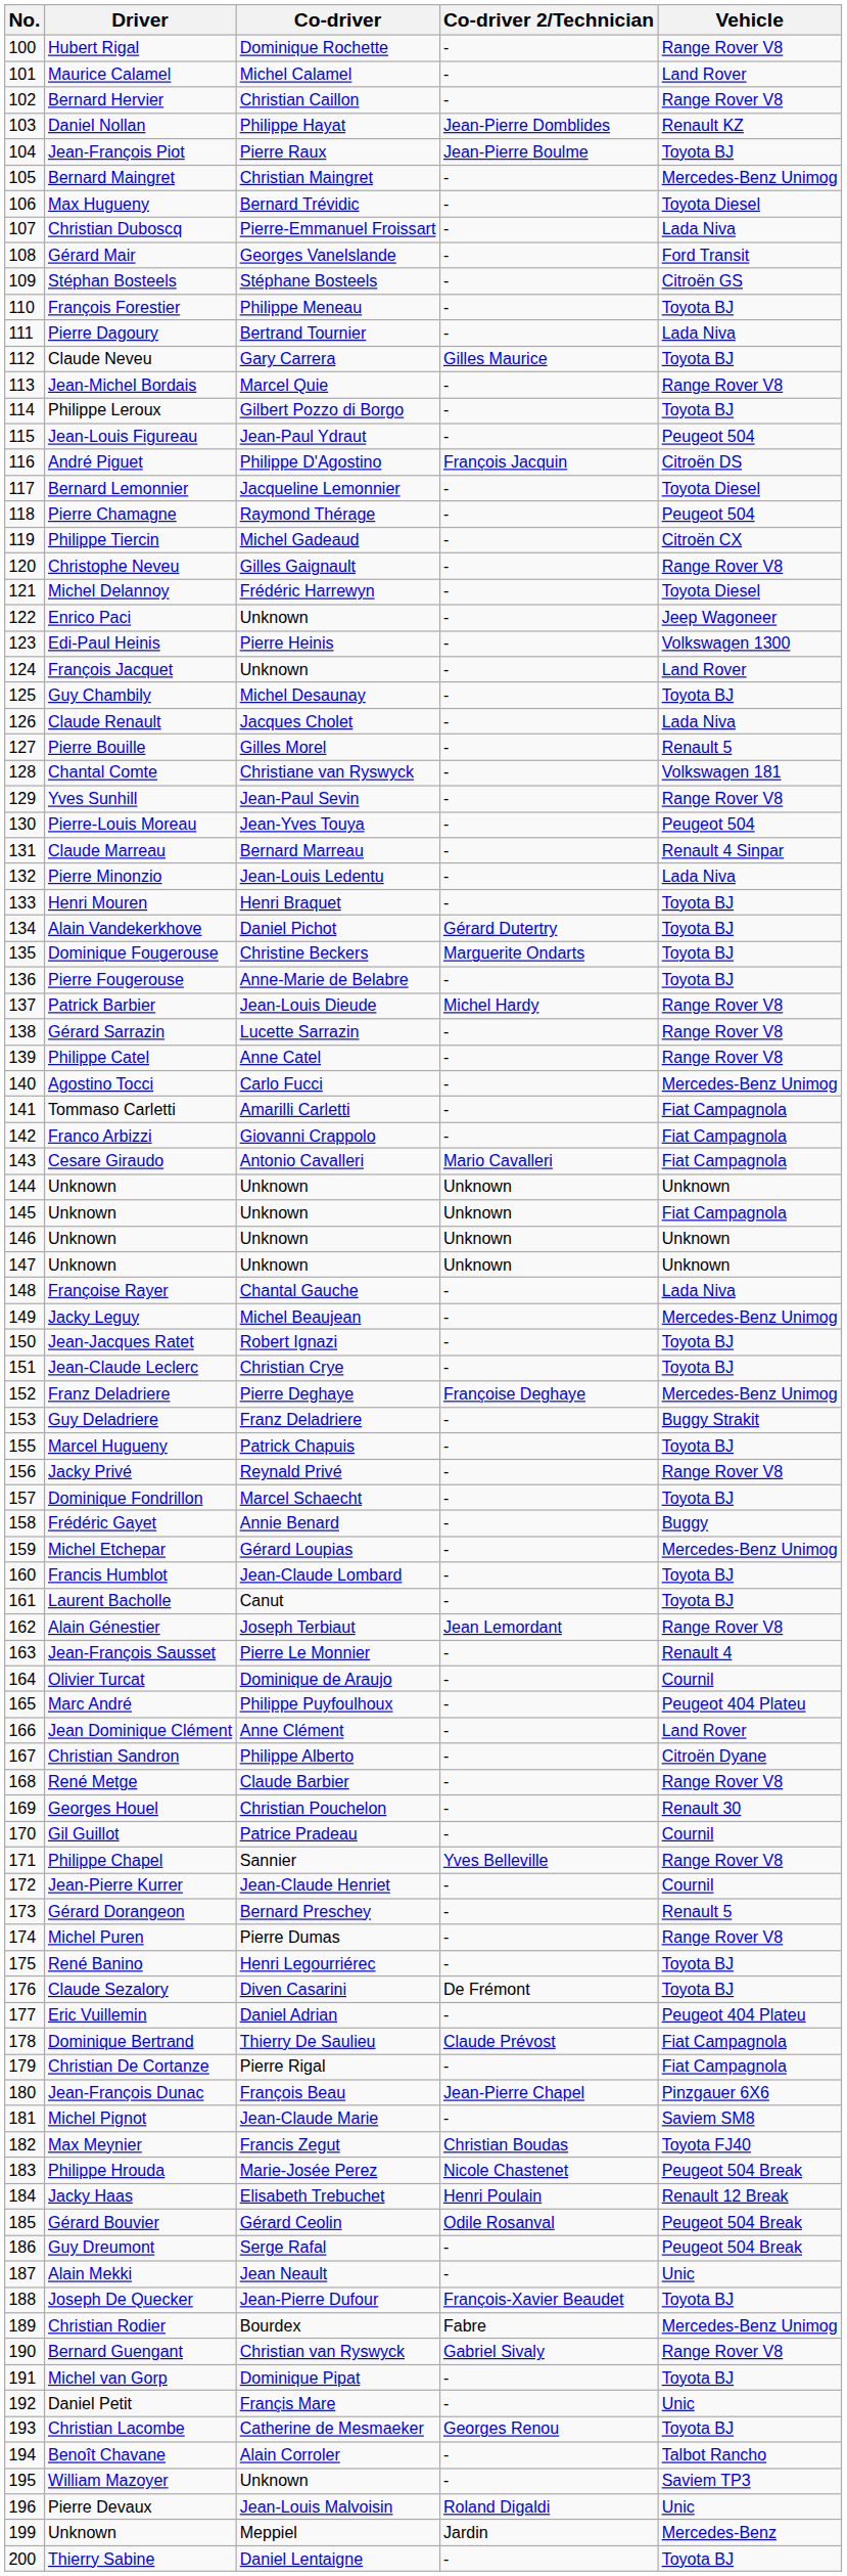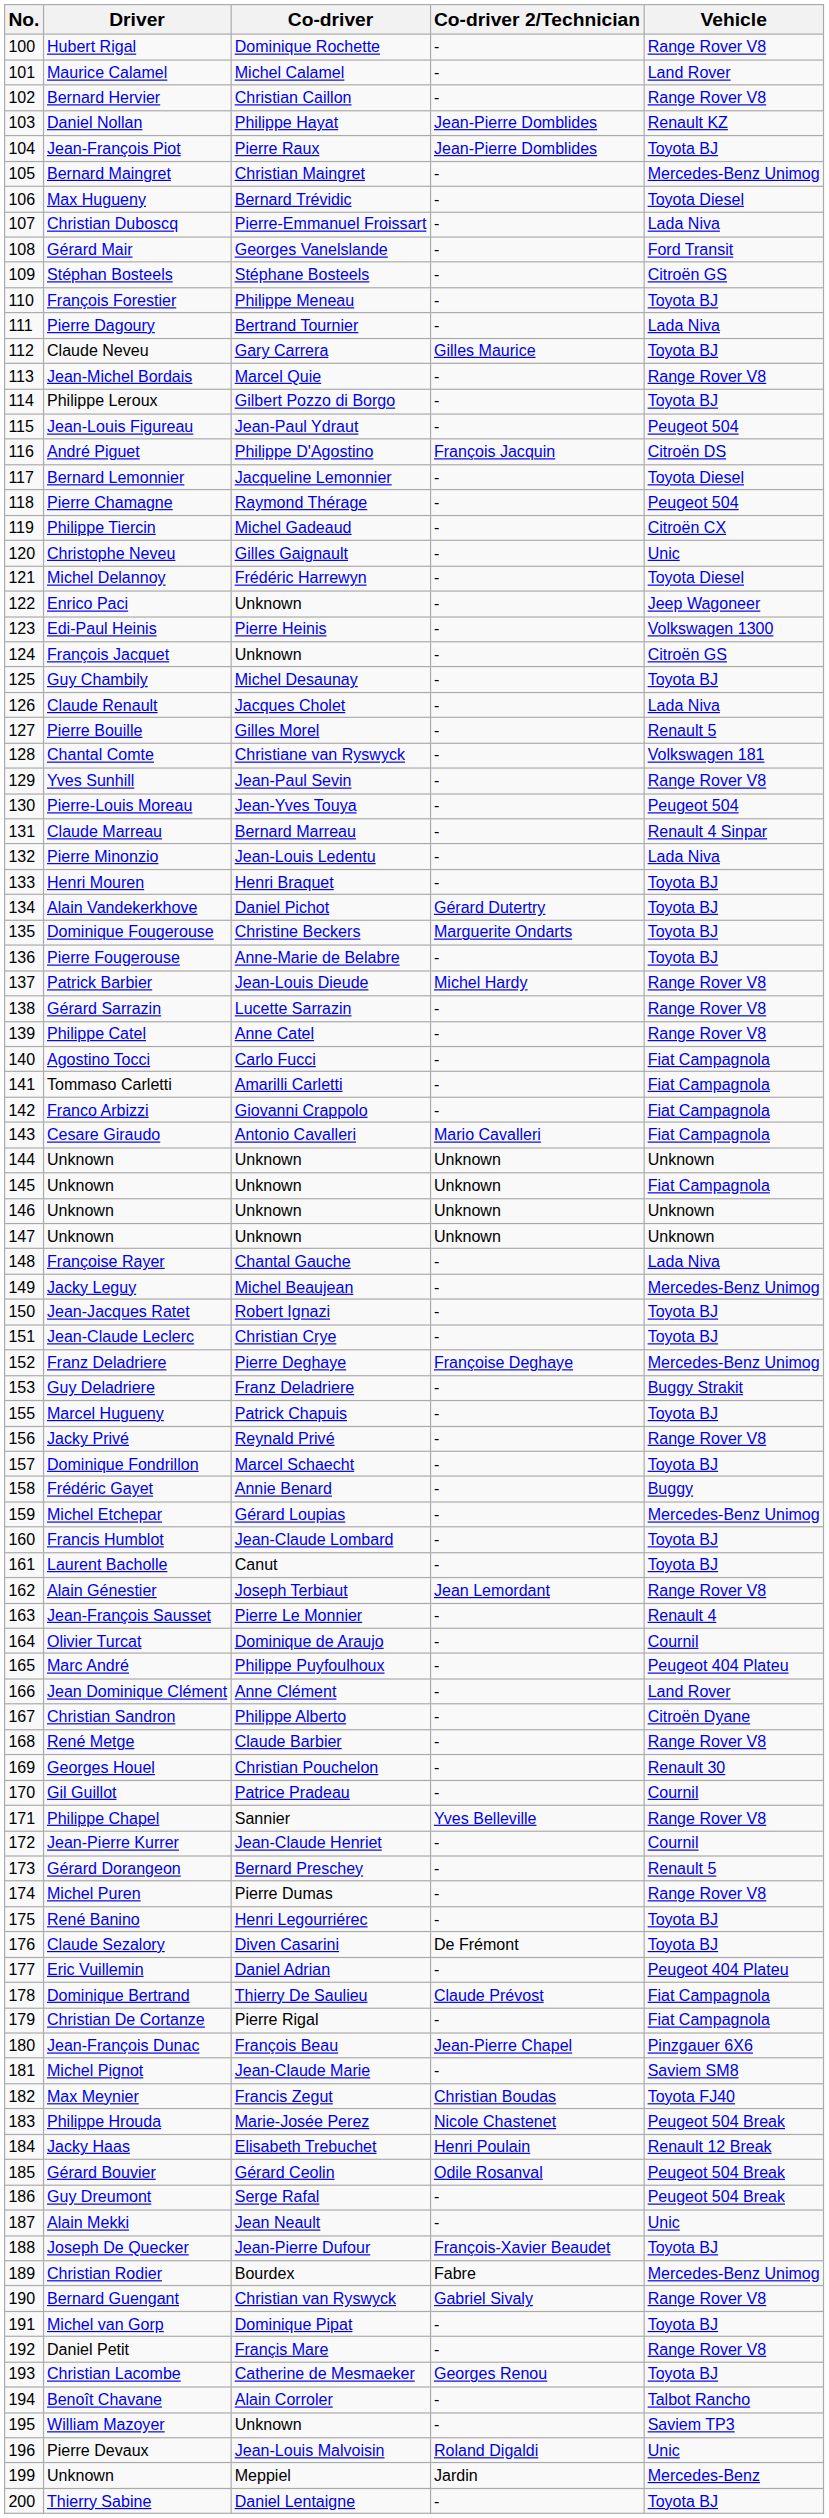Jean-François Piot | Co-driver 2/Technician: Jean-Pierre Boulme -> Jean-Pierre Domblides
Christophe Neveu | Vehicle: Range Rover V8 -> Unic
François Jacquet | Vehicle: Land Rover -> Citroën GS
Agostino Tocci | Vehicle: Mercedes-Benz Unimog -> Fiat Campagnola
Daniel Petit | Vehicle: Unic -> Range Rover V8
